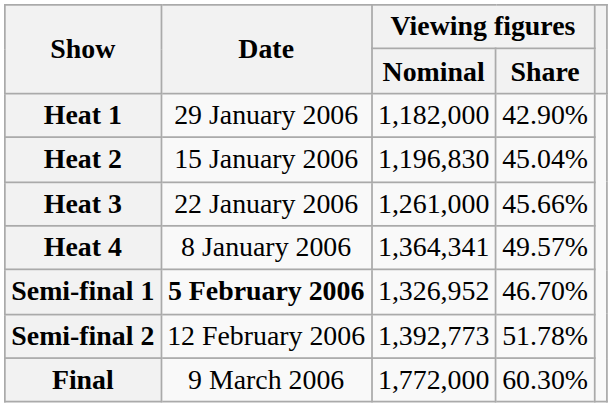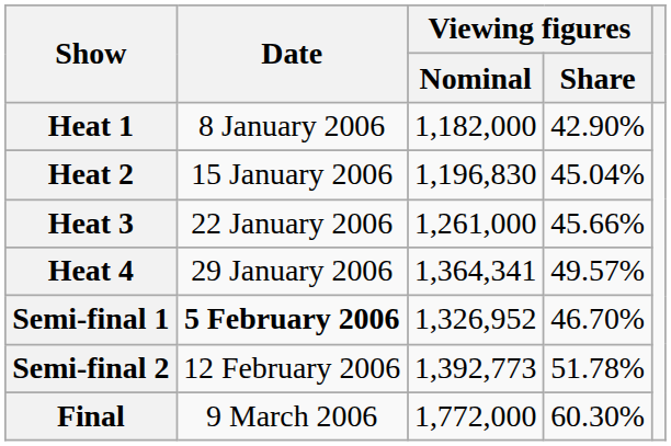Heat 1 | Date: 29 January 2006 -> 8 January 2006
Heat 4 | Date: 8 January 2006 -> 29 January 2006
